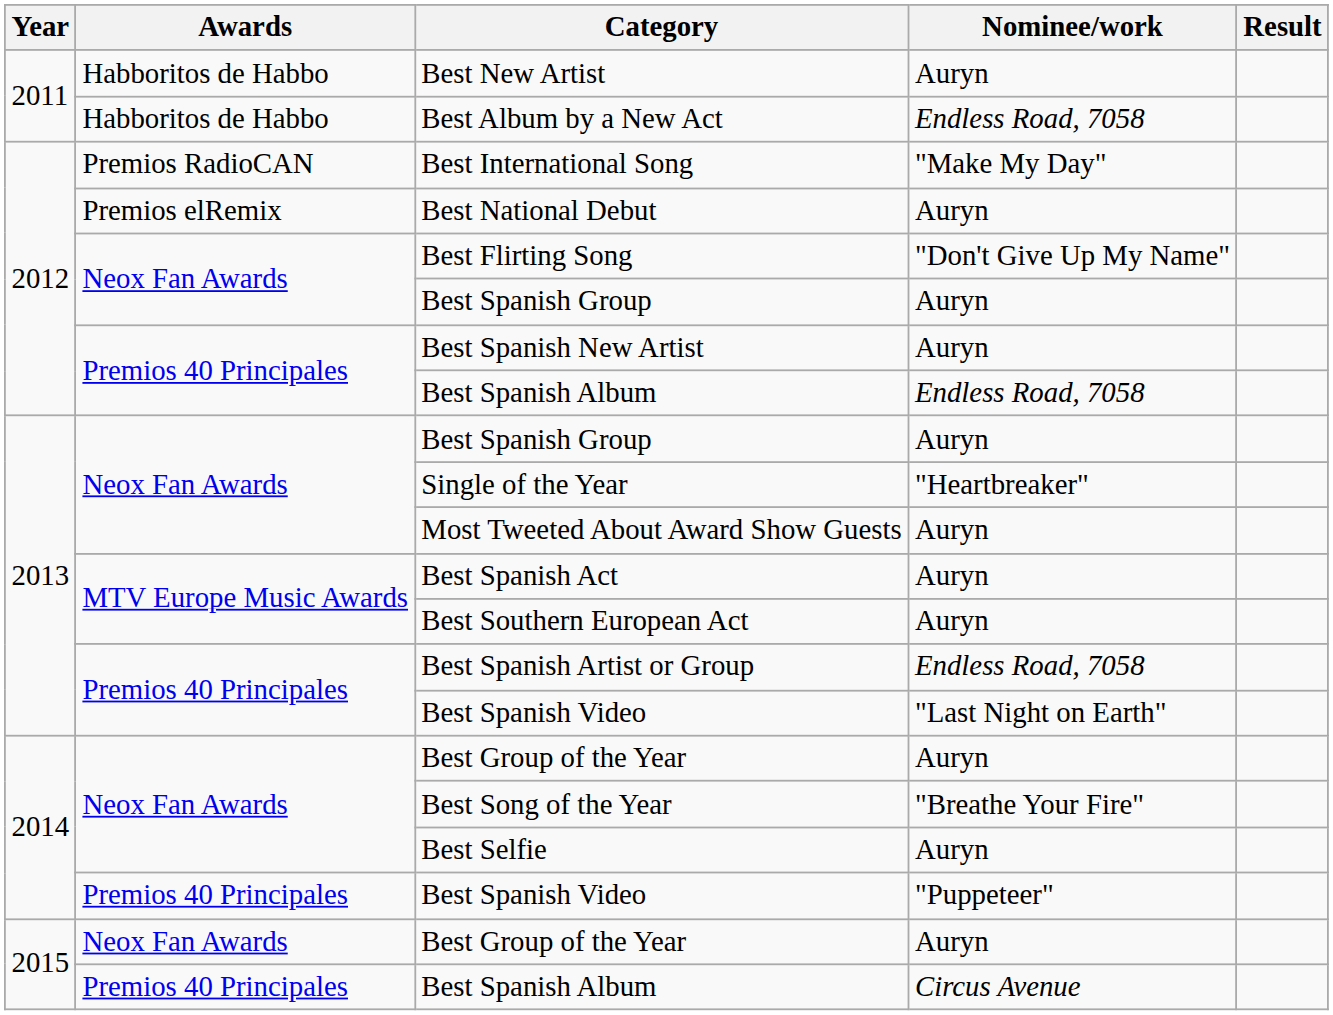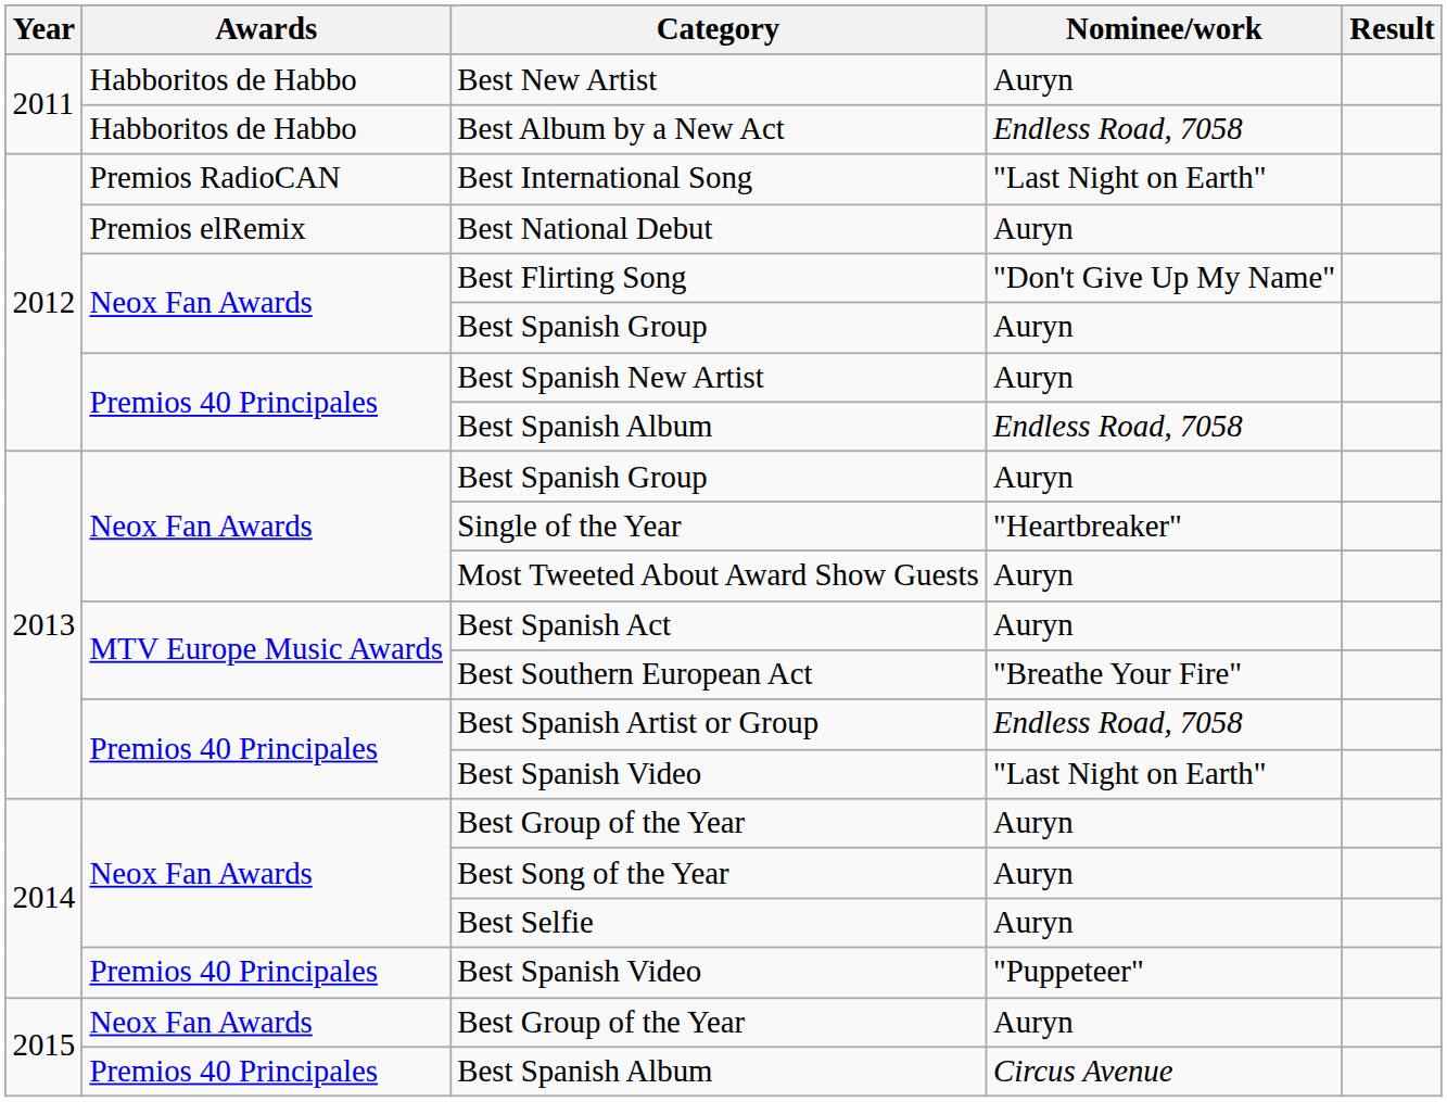Best International Song | Nominee/work: "Make My Day" -> "Last Night on Earth"
Best Southern European Act | Nominee/work: Auryn -> "Breathe Your Fire"
Best Song of the Year | Nominee/work: "Breathe Your Fire" -> Auryn
